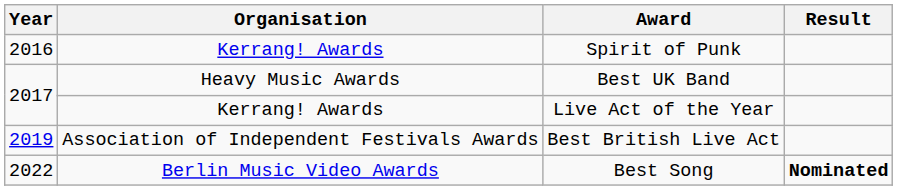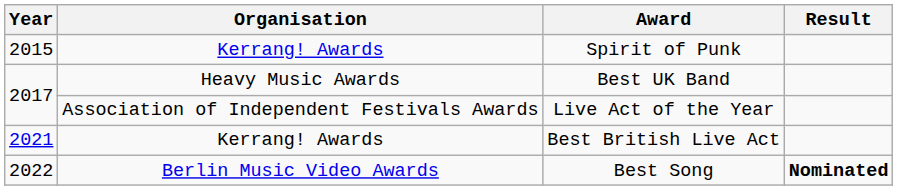Spirit of Punk | Year: 2016 -> 2015
Live Act of the Year | Organisation: Kerrang! Awards -> Association of Independent Festivals Awards
Best British Live Act | Year: 2019 -> 2021
Best British Live Act | Organisation: Association of Independent Festivals Awards -> Kerrang! Awards
